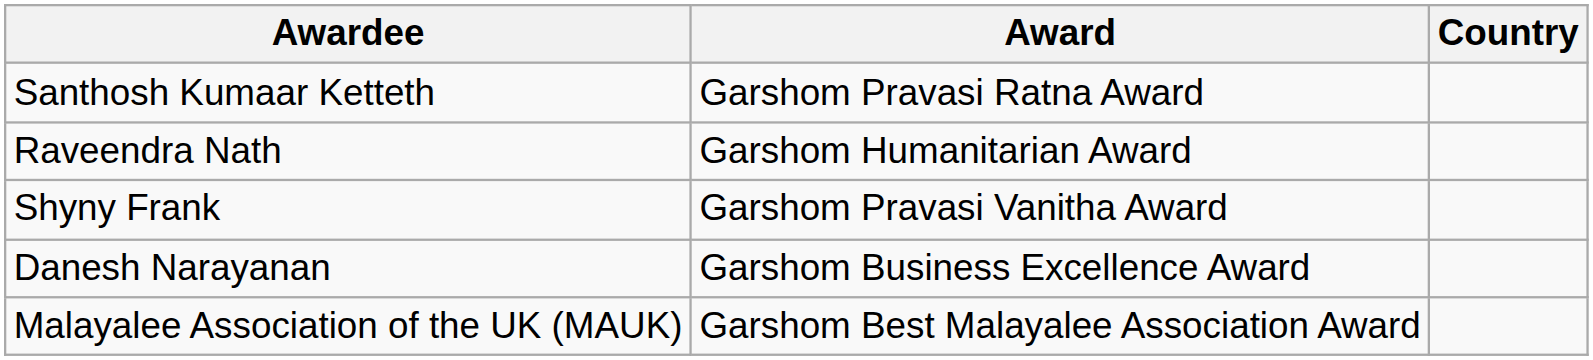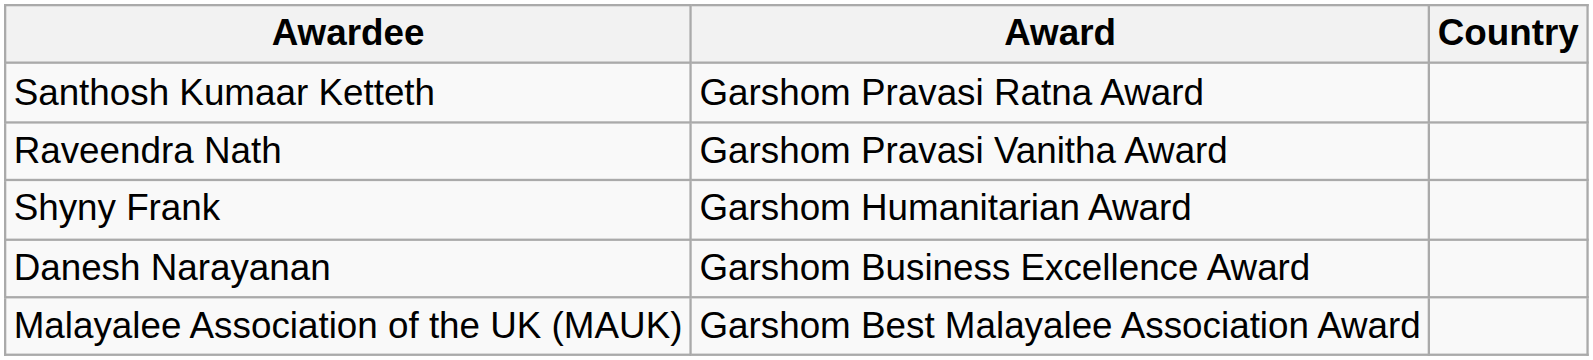Raveendra Nath | Award: Garshom Humanitarian Award -> Garshom Pravasi Vanitha Award
Shyny Frank | Award: Garshom Pravasi Vanitha Award -> Garshom Humanitarian Award
